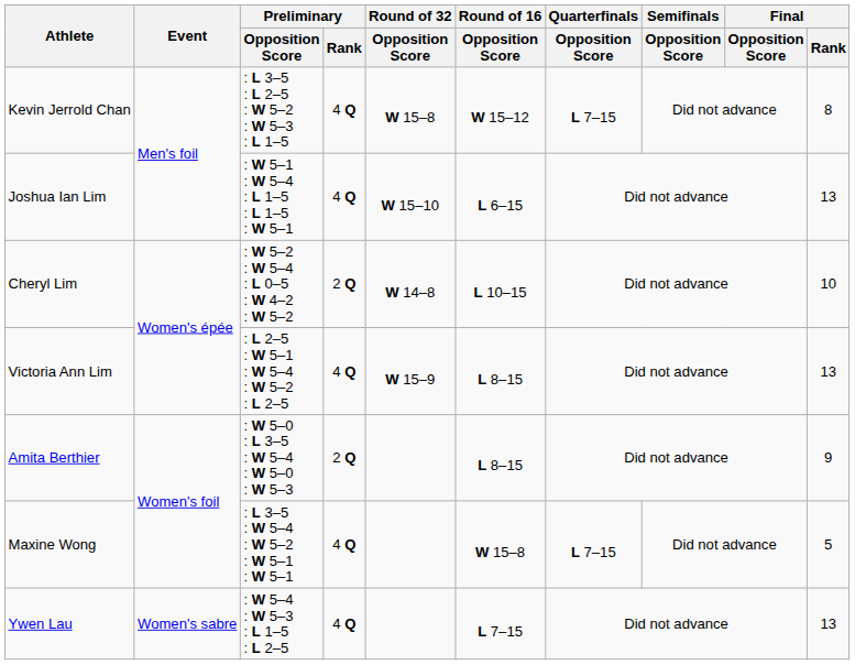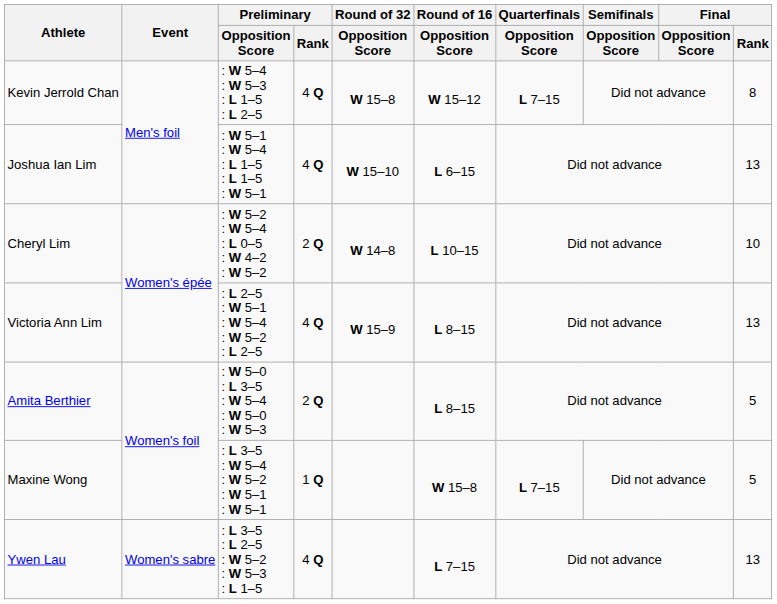Kevin Jerrold Chan | Preliminary / Opposition Score: : L 3–5 : L 2–5 : W 5–2 : W 5–3 : L 1–5 -> : W 5–4 : W 5–3 : L 1–5 : L 2–5
Amita Berthier | Final / Rank: 9 -> 5
Maxine Wong | Preliminary / Rank: 4 Q -> 1 Q
Ywen Lau | Preliminary / Opposition Score: : W 5–4 : W 5–3 : L 1–5 : L 2–5 -> : L 3–5 : L 2–5 : W 5–2 : W 5–3 : L 1–5
